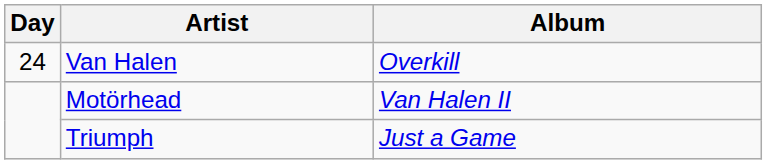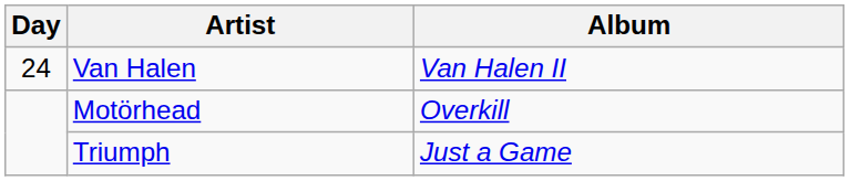Van Halen | Album: Overkill -> Van Halen II
Motörhead | Album: Van Halen II -> Overkill
